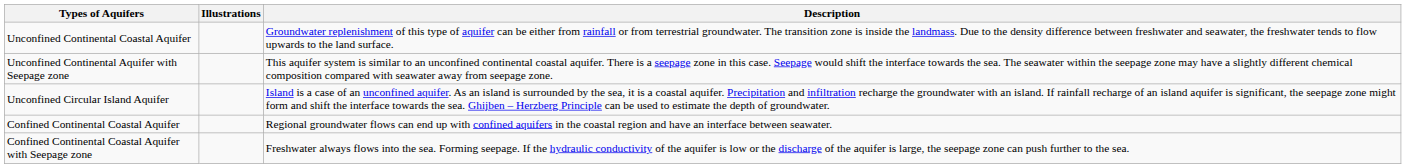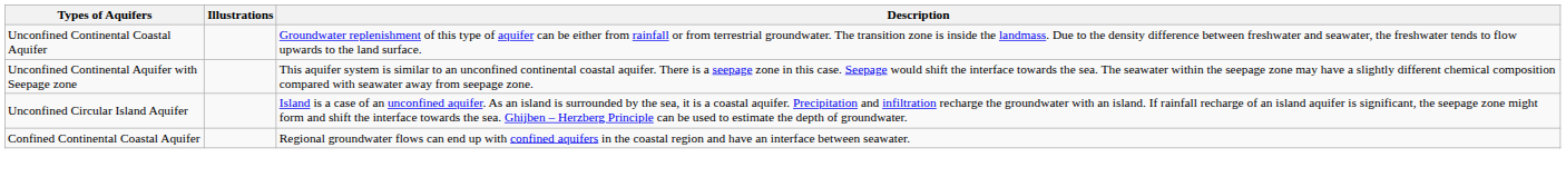- row: Confined Continental Coastal Aquifer with Seepage zone | Freshwater always flows into the sea. Forming seepage. If the hydraulic conductivity of the aquifer is low or the discharge of the aquifer is large, the seepage zone can push further to the sea.
